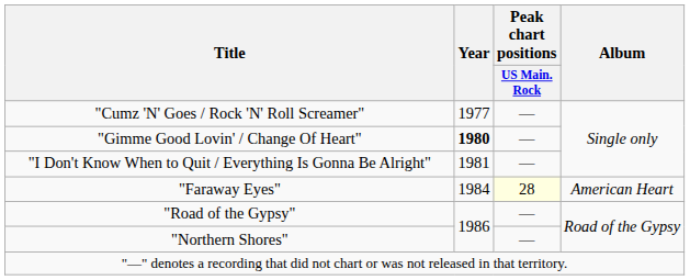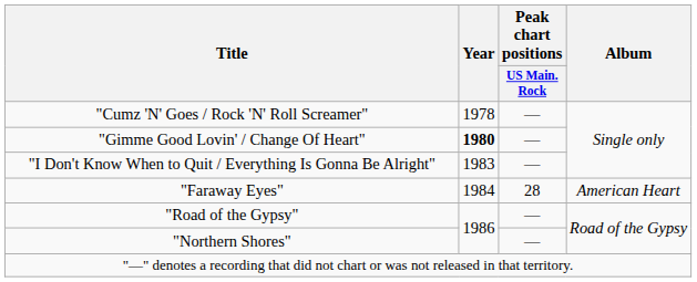"Cumz 'N' Goes / Rock 'N' Roll Screamer" | Year: 1977 -> 1978
"I Don't Know When to Quit / Everything Is Gonna Be Alright" | Year: 1981 -> 1983
"Faraway Eyes" | Peak chart positions / US Main. Rock: lightyellow background -> no background
